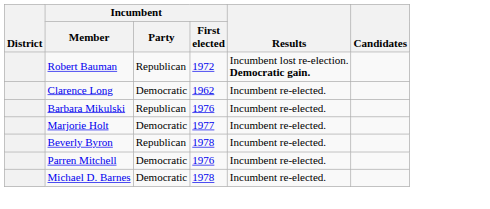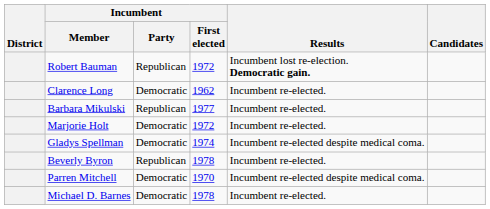Barbara Mikulski | Incumbent / First elected: 1976 -> 1977
Marjorie Holt | Incumbent / First elected: 1977 -> 1972
+ row: Gladys Spellman | Democratic | 1974 | Incumbent re-elected despite medical coma.
Parren Mitchell | Incumbent / First elected: 1976 -> 1970
Parren Mitchell | Results: Incumbent re-elected. -> Incumbent re-elected despite medical coma.
